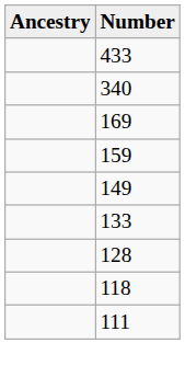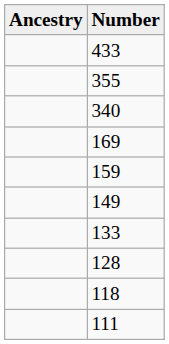+ row: 355
